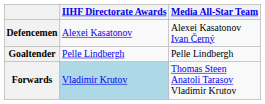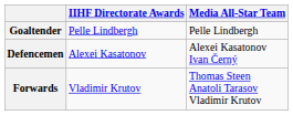rows swapped: Goaltender <-> Defencemen
Forwards | IIHF Directorate Awards: lightblue background -> no background
